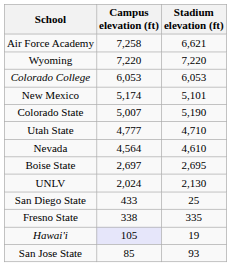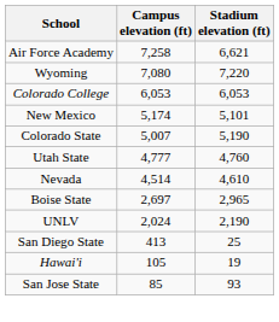Wyoming | Campus elevation (ft): 7,220 -> 7,080
Utah State | Stadium elevation (ft): 4,710 -> 4,760
Nevada | Campus elevation (ft): 4,564 -> 4,514
Boise State | Stadium elevation (ft): 2,695 -> 2,965
UNLV | Stadium elevation (ft): 2,130 -> 2,190
San Diego State | Campus elevation (ft): 433 -> 413
- row: Fresno State | 338 | 335
Hawai'i | Campus elevation (ft): lavender background -> no background
